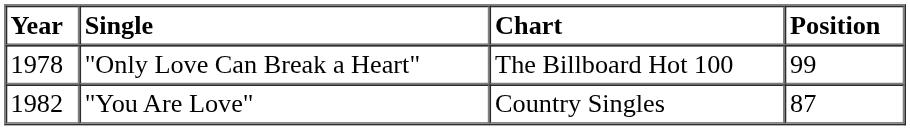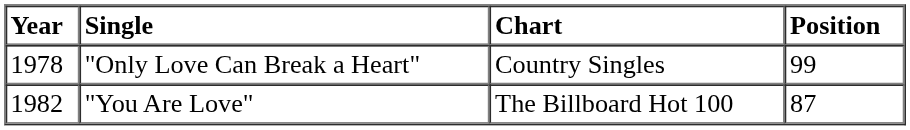"Only Love Can Break a Heart" | Chart: The Billboard Hot 100 -> Country Singles
"You Are Love" | Chart: Country Singles -> The Billboard Hot 100
